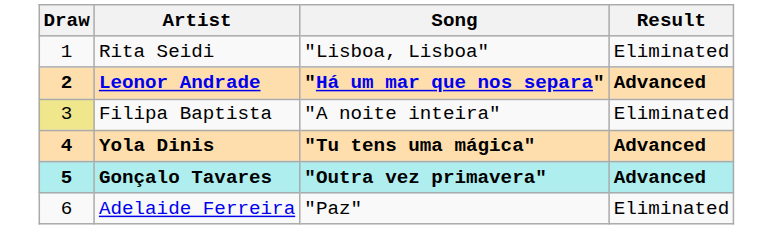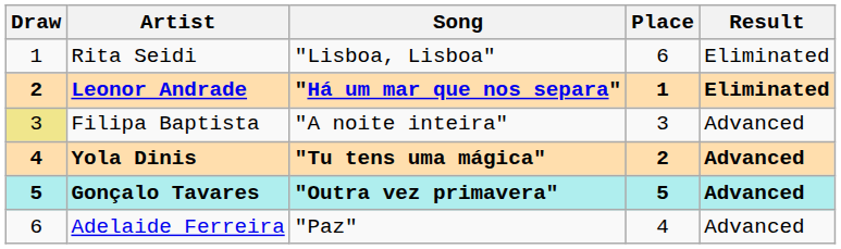+ column: Place | 6 | 1 | 3 | 2 | 5 | 4
Leonor Andrade | Result: Advanced -> Eliminated
Filipa Baptista | Result: Eliminated -> Advanced
Adelaide Ferreira | Result: Eliminated -> Advanced
